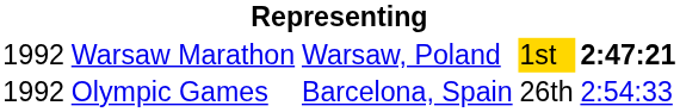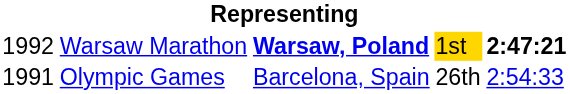Warsaw Marathon | column 3: normal -> bold
Olympic Games | column 1: 1992 -> 1991
